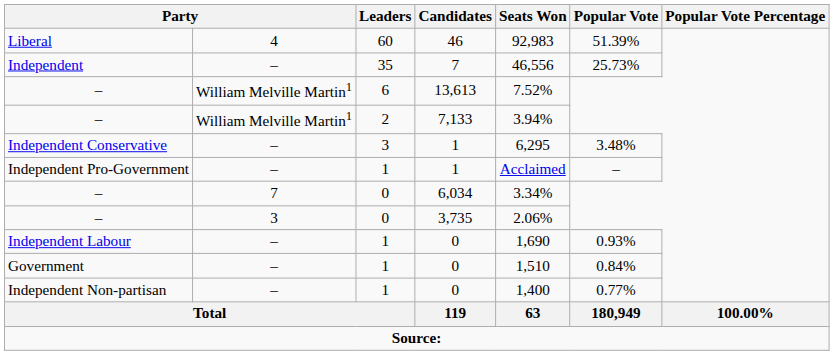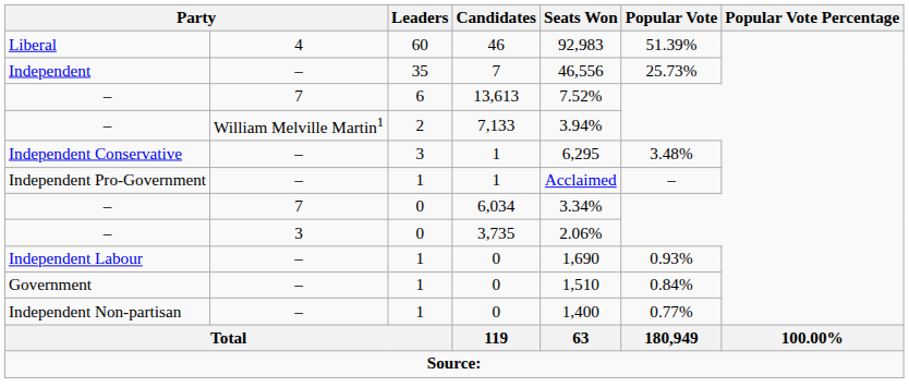– / 13,613 | column 2: William Melville Martin1 -> 7
